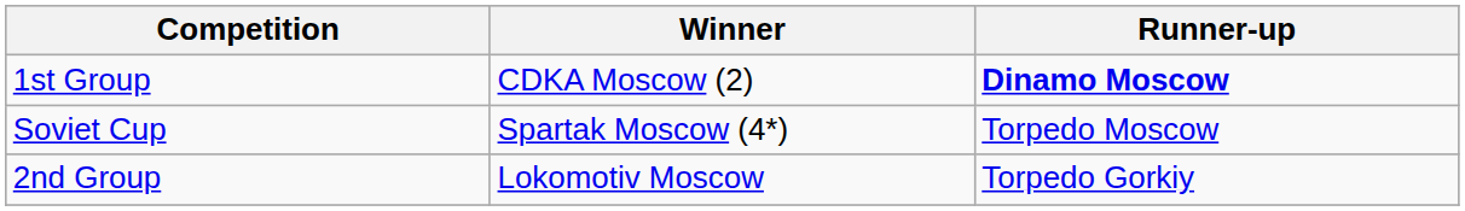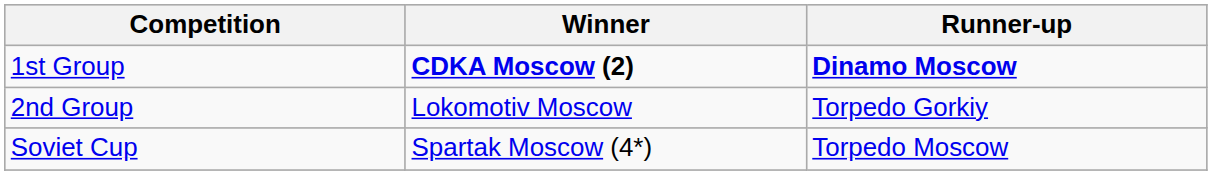1st Group | Winner: normal -> bold
rows swapped: 2nd Group <-> Soviet Cup
